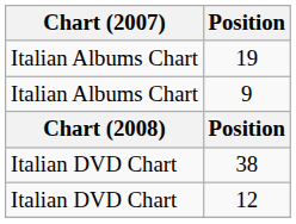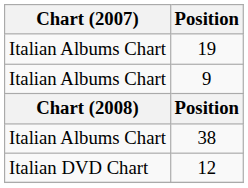38 | Chart (2007): Italian DVD Chart -> Italian Albums Chart
